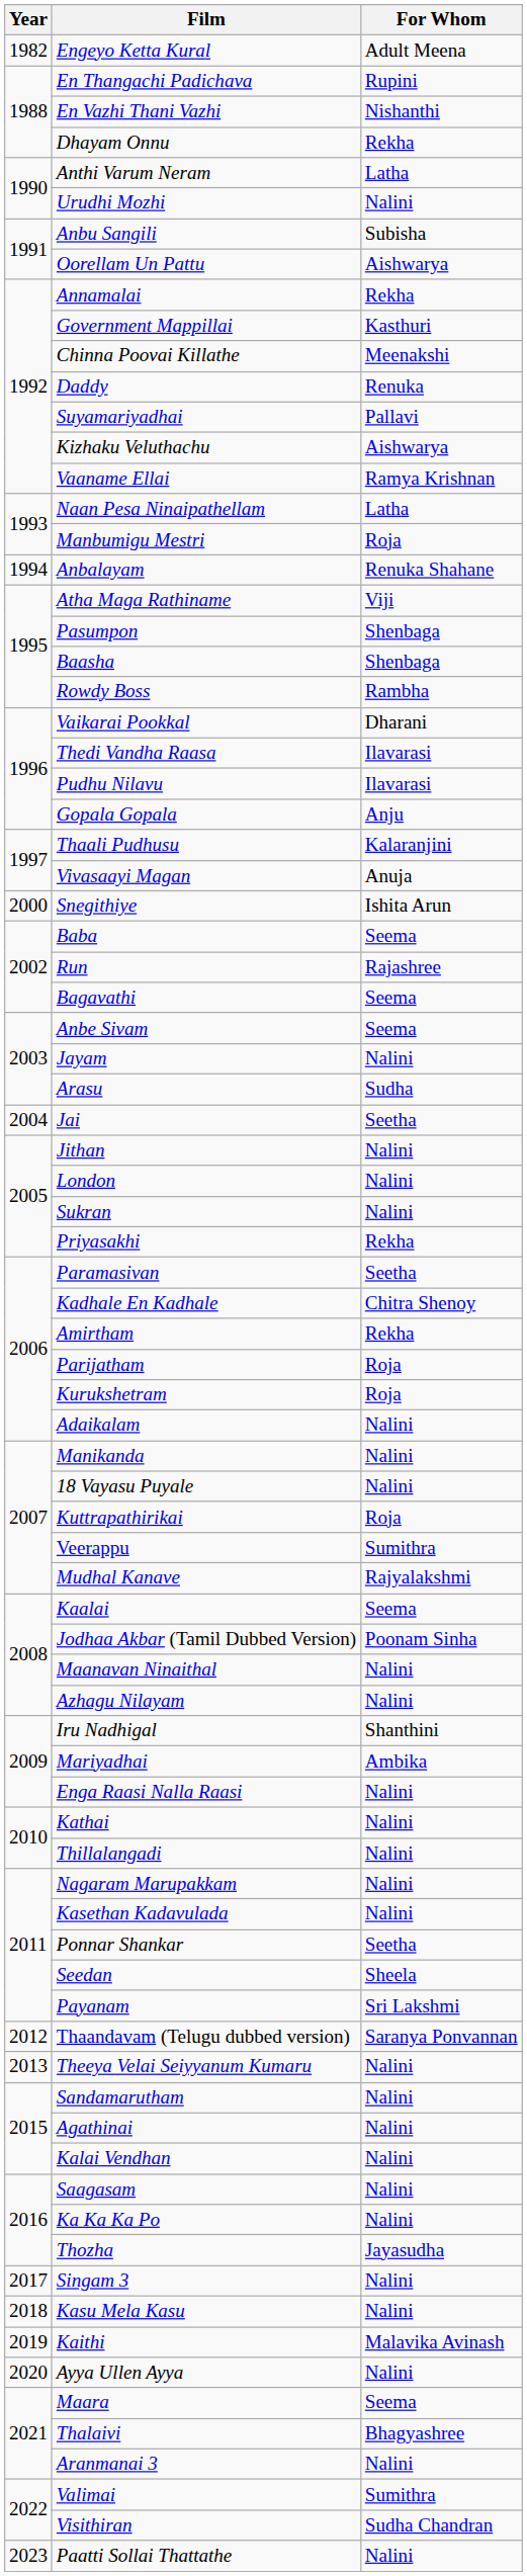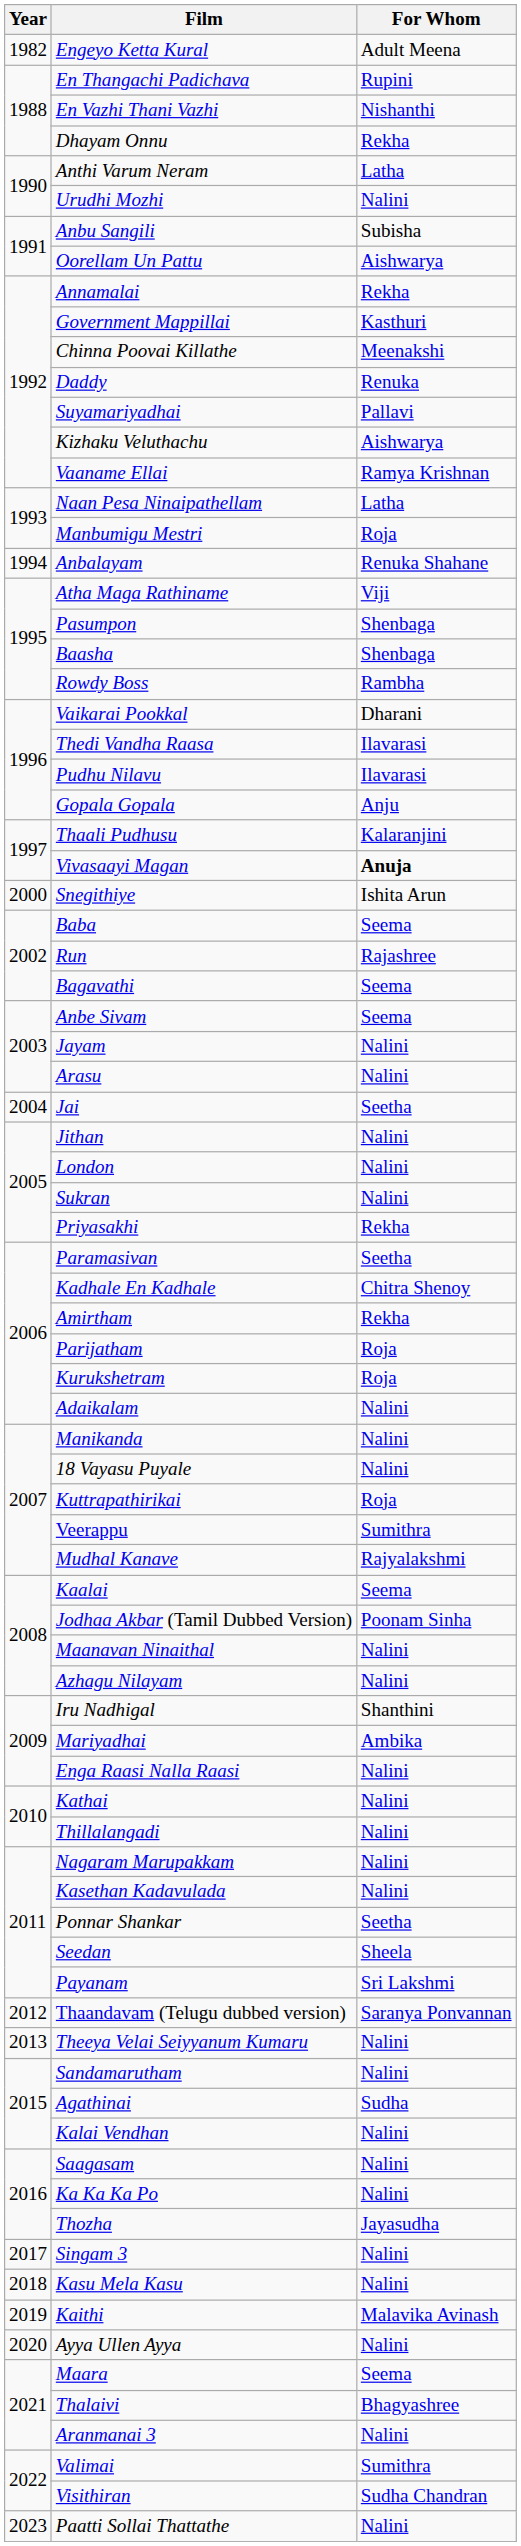Vivasaayi Magan | For Whom: normal -> bold
Arasu | For Whom: Sudha -> Nalini
Agathinai | For Whom: Nalini -> Sudha
